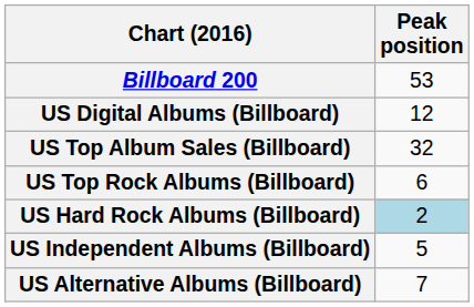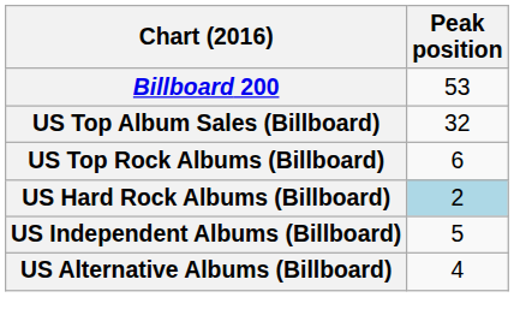- row: US Digital Albums (Billboard) | 12
US Alternative Albums (Billboard) | Peak position: 7 -> 4
